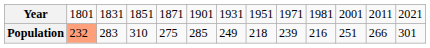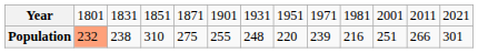Population | column 3: 283 -> 238
Population | column 6: 285 -> 255
Population | column 7: 249 -> 248
Population | column 8: 218 -> 220
